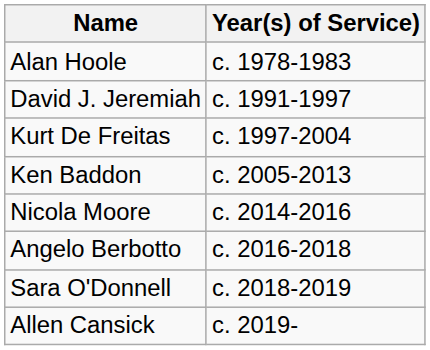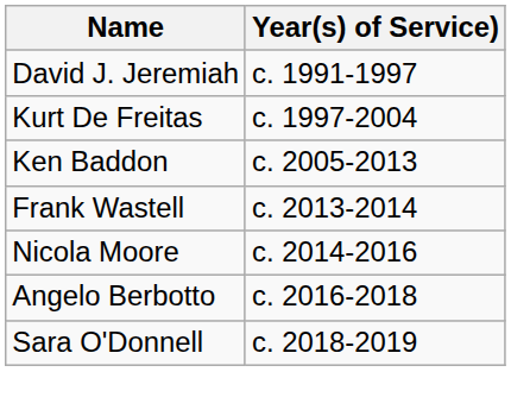- row: Alan Hoole | c. 1978-1983
+ row: Frank Wastell | c. 2013-2014
- row: Allen Cansick | c. 2019-
